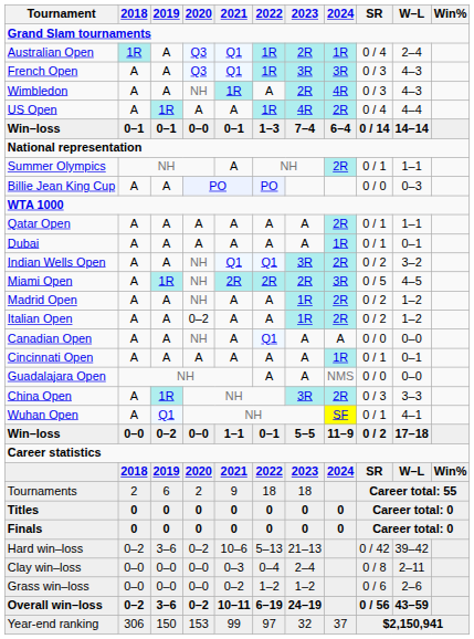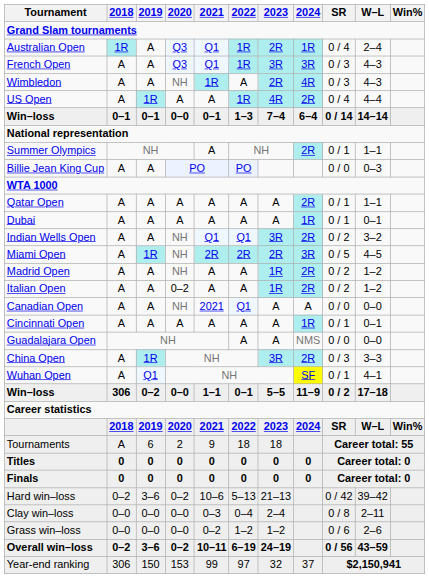Canadian Open | 2021: A -> 2021
Win–loss / 0–2 | 2018: 0–0 -> 306
Tournaments | 2018: 2 -> A
